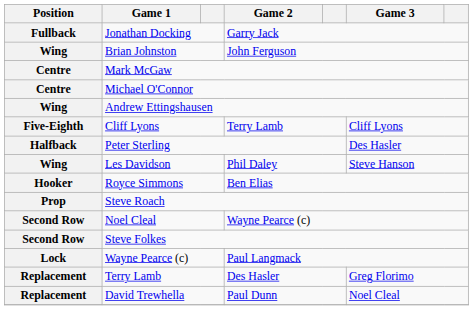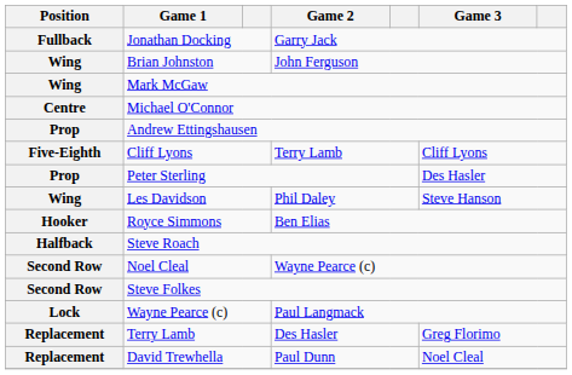Mark McGaw | Position: Centre -> Wing
Andrew Ettingshausen | Position: Wing -> Prop
Peter Sterling | Position: Halfback -> Prop
Steve Roach | Position: Prop -> Halfback
